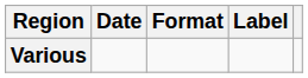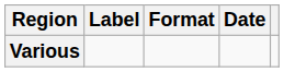columns swapped: Date <-> Label
